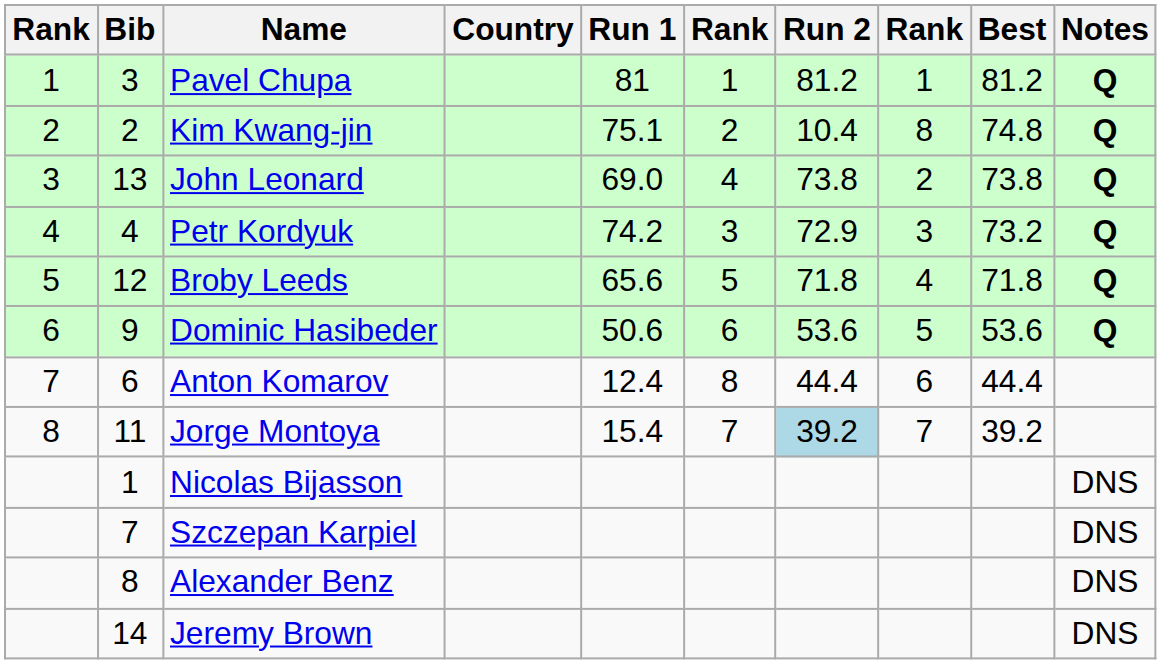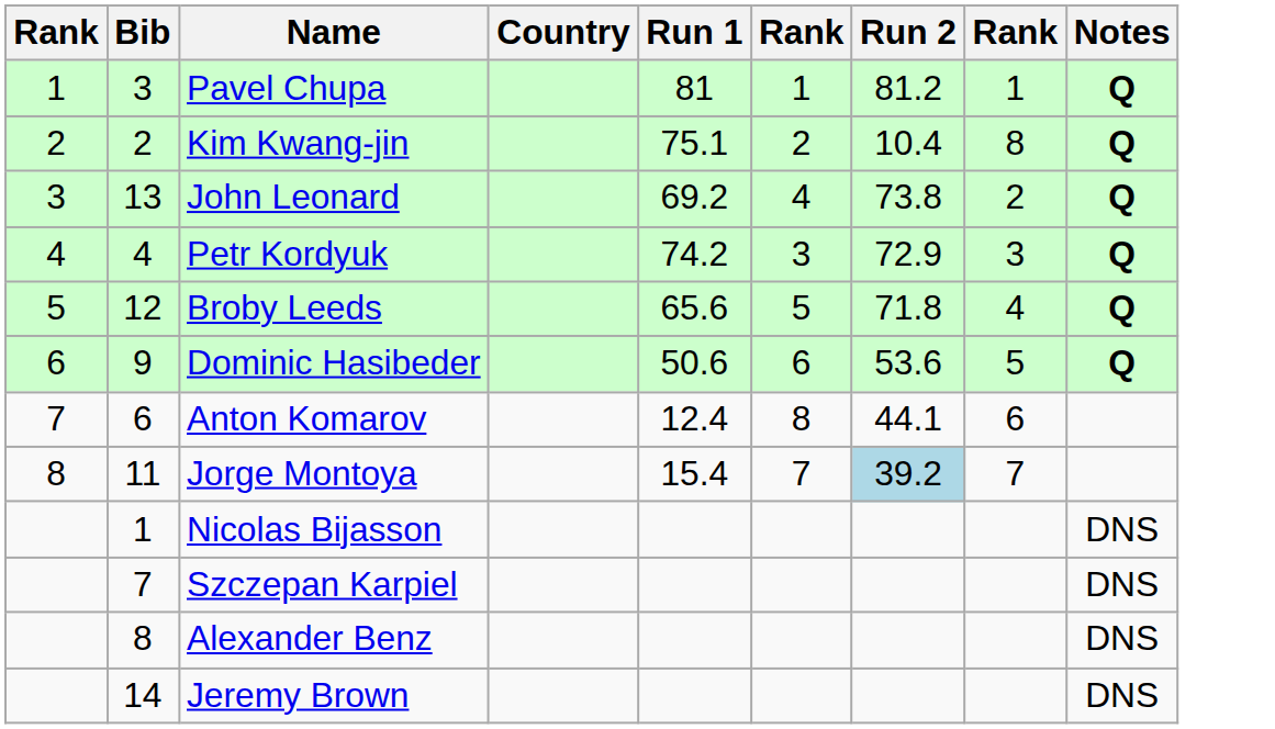- column: Best | 81.2 | 74.8 | 73.8 | 73.2 | 71.8 | 53.6 | 44.4 | 39.2
John Leonard | Run 1: 69.0 -> 69.2
Anton Komarov | Run 2: 44.4 -> 44.1
